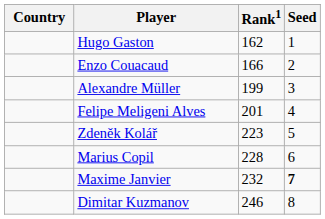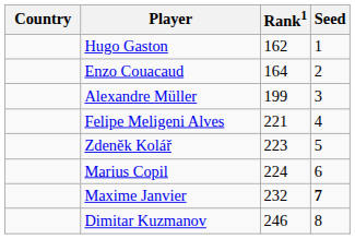Enzo Couacaud | Rank1: 166 -> 164
Felipe Meligeni Alves | Rank1: 201 -> 221
Marius Copil | Rank1: 228 -> 224
